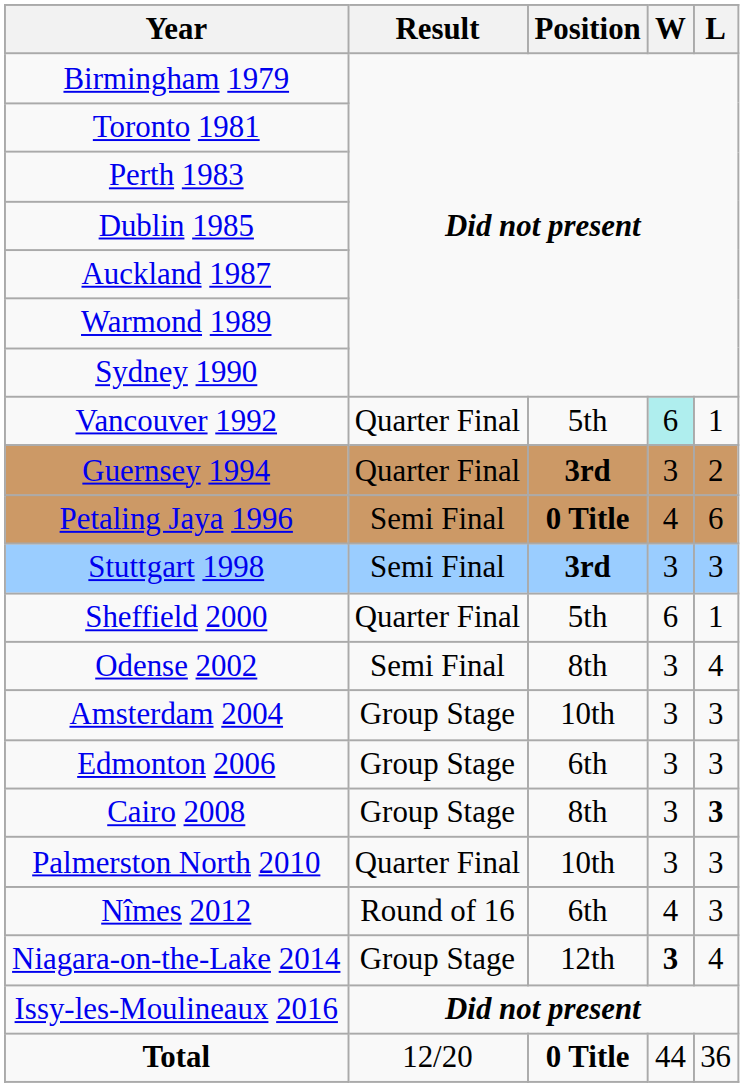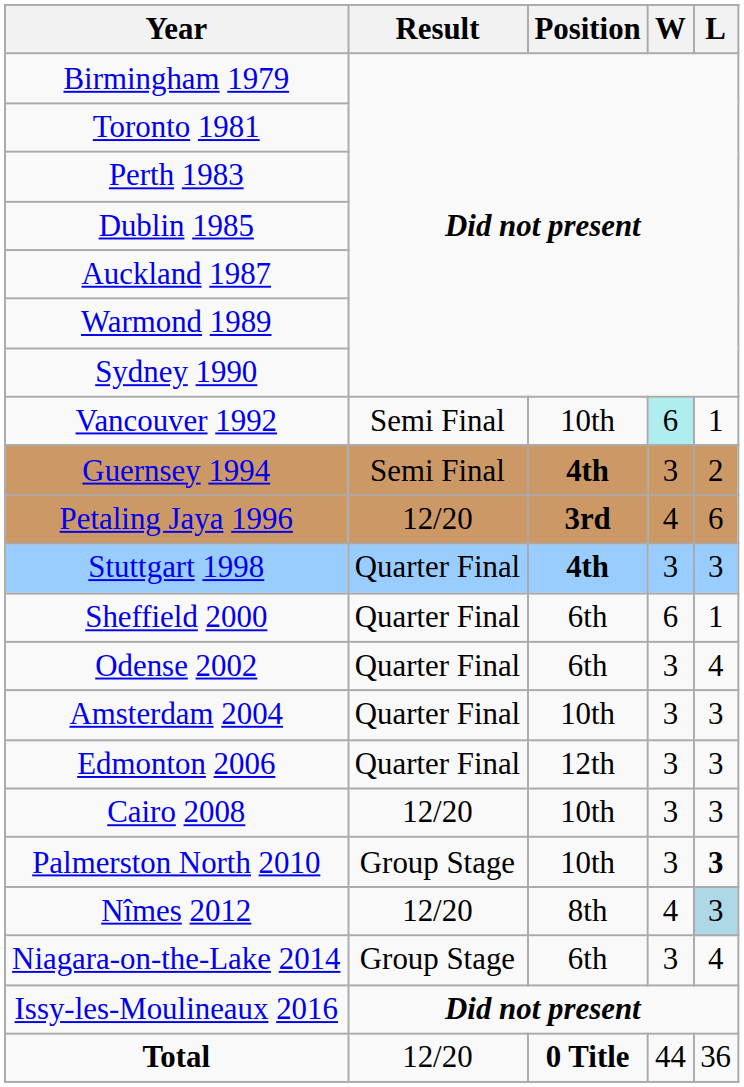Vancouver 1992 | Result: Quarter Final -> Semi Final
Vancouver 1992 | Position: 5th -> 10th
Guernsey 1994 | Result: Quarter Final -> Semi Final
Guernsey 1994 | Position: 3rd -> 4th
Petaling Jaya 1996 | Result: Semi Final -> 12/20
Petaling Jaya 1996 | Position: 0 Title -> 3rd
Stuttgart 1998 | Result: Semi Final -> Quarter Final
Stuttgart 1998 | Position: 3rd -> 4th
Sheffield 2000 | Position: 5th -> 6th
Odense 2002 | Result: Semi Final -> Quarter Final
Odense 2002 | Position: 8th -> 6th
Amsterdam 2004 | Result: Group Stage -> Quarter Final
Edmonton 2006 | Result: Group Stage -> Quarter Final
Edmonton 2006 | Position: 6th -> 12th
Cairo 2008 | Result: Group Stage -> 12/20
Cairo 2008 | Position: 8th -> 10th
Cairo 2008 | L: bold -> normal
Palmerston North 2010 | Result: Quarter Final -> Group Stage
Palmerston North 2010 | L: normal -> bold
Nîmes 2012 | Result: Round of 16 -> 12/20
Nîmes 2012 | Position: 6th -> 8th
Nîmes 2012 | L: no background -> lightblue background
Niagara-on-the-Lake 2014 | Position: 12th -> 6th
Niagara-on-the-Lake 2014 | W: bold -> normal
